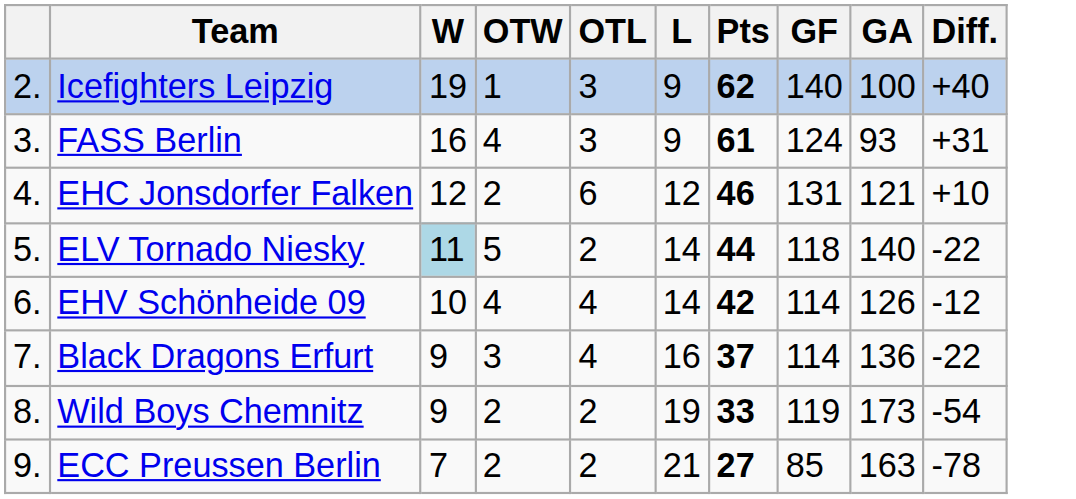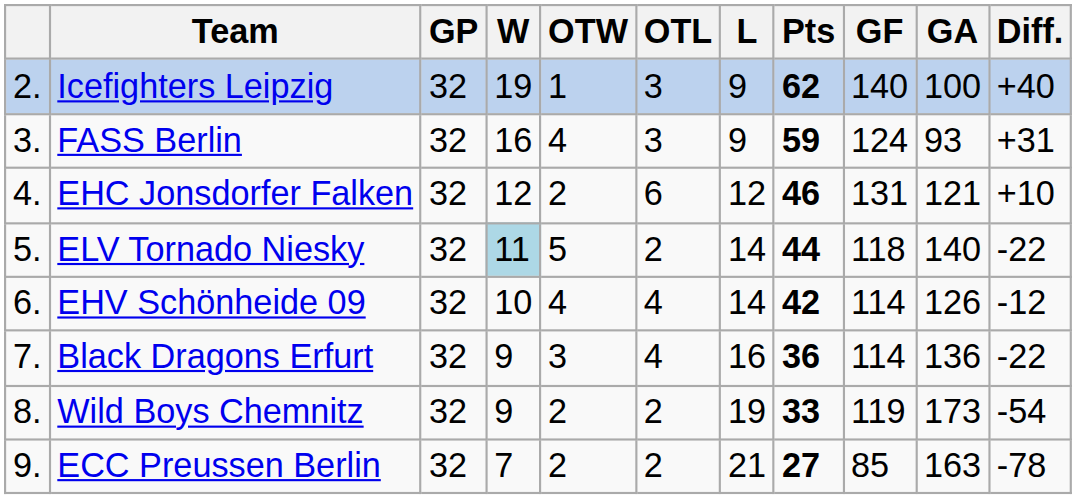+ column: GP | 32 | 32 | 32 | 32 | 32 | 32 | 32 | 32
FASS Berlin | Pts: 61 -> 59
Black Dragons Erfurt | Pts: 37 -> 36
